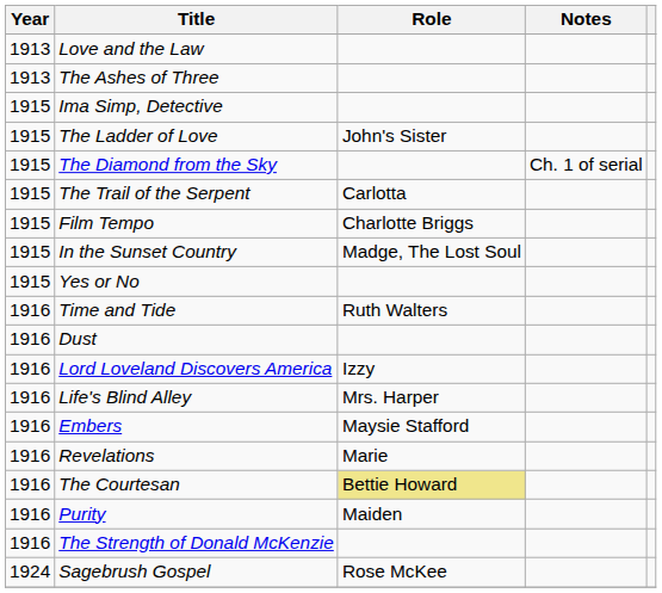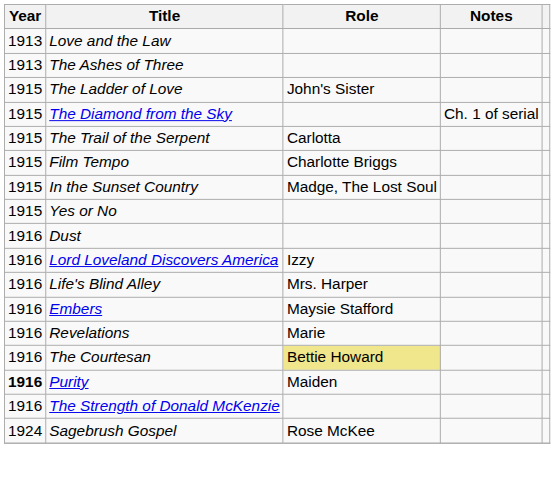- row: 1915 | Ima Simp, Detective
- row: 1916 | Time and Tide | Ruth Walters
Purity | Year: normal -> bold
